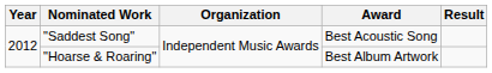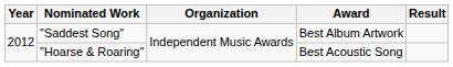"Saddest Song" | Award: Best Acoustic Song -> Best Album Artwork
"Hoarse & Roaring" | Award: Best Album Artwork -> Best Acoustic Song
